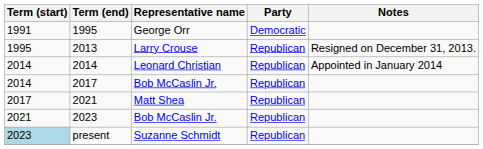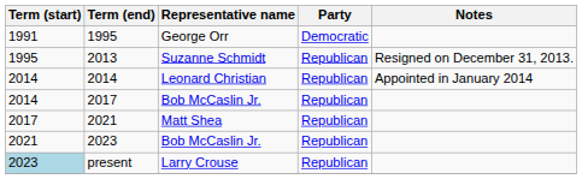2013 | Representative name: Larry Crouse -> Suzanne Schmidt
present | Representative name: Suzanne Schmidt -> Larry Crouse
